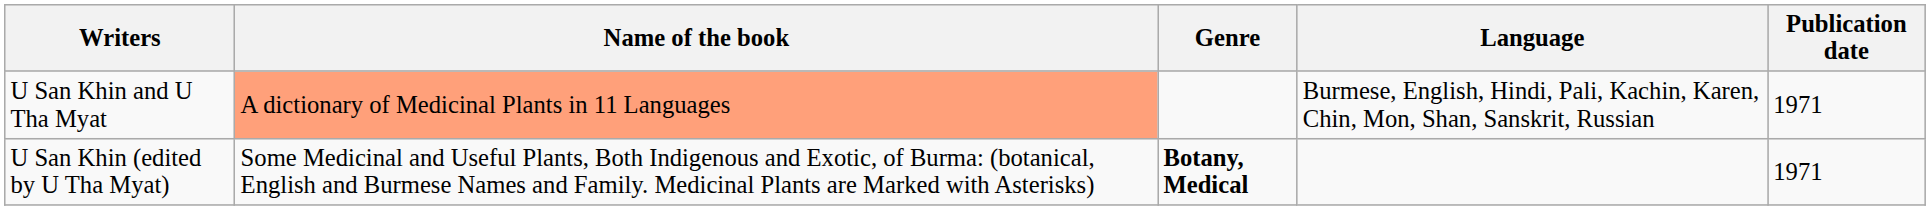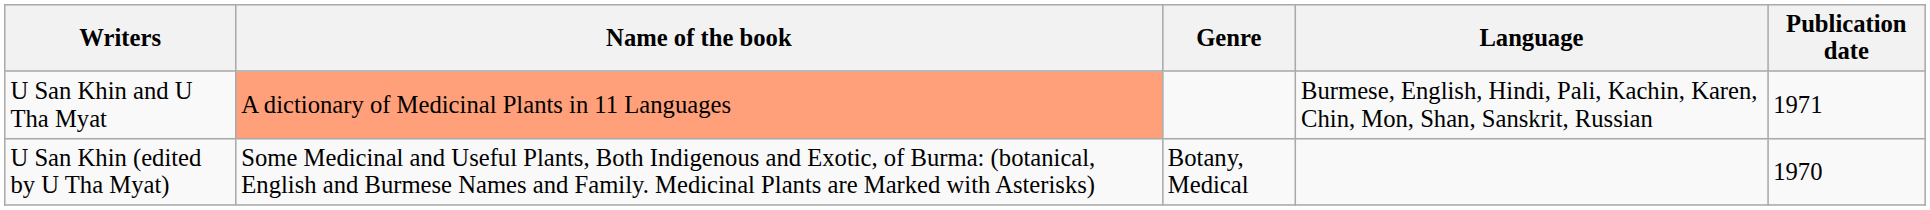U San Khin (edited by U Tha Myat) | Genre: bold -> normal
U San Khin (edited by U Tha Myat) | Publication date: 1971 -> 1970
